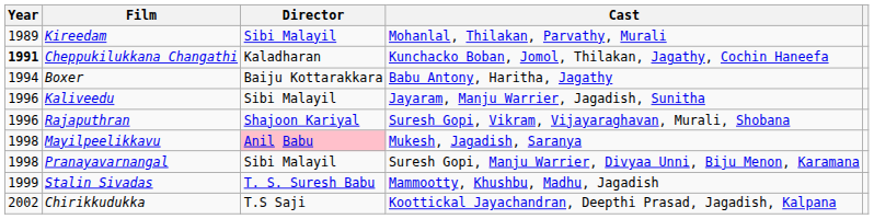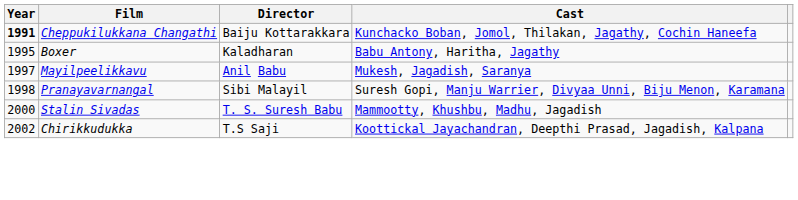- row: 1989 | Kireedam | Sibi Malayil | Mohanlal, Thilakan, Parvathy, Murali
Cheppukilukkana Changathi | Director: Kaladharan -> Baiju Kottarakkara
Boxer | Year: 1994 -> 1995
Boxer | Director: Baiju Kottarakkara -> Kaladharan
- row: 1996 | Kaliveedu | Sibi Malayil | Jayaram, Manju Warrier, Jagadish, Sunitha
- row: 1996 | Rajaputhran | Shajoon Kariyal | Suresh Gopi, Vikram, Vijayaraghavan, Murali, Shobana
Mayilpeelikkavu | Year: 1998 -> 1997
Mayilpeelikkavu | Director: pink background -> no background
Stalin Sivadas | Year: 1999 -> 2000
